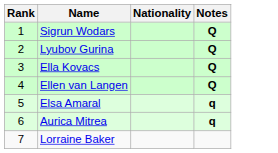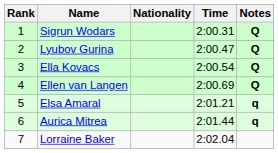+ column: Time | 2:00.31 | 2:00.47 | 2:00.54 | 2:00.69 | 2:01.21 | 2:01.44 | 2:02.04
